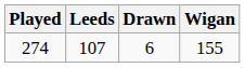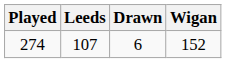274 | Wigan: 155 -> 152
